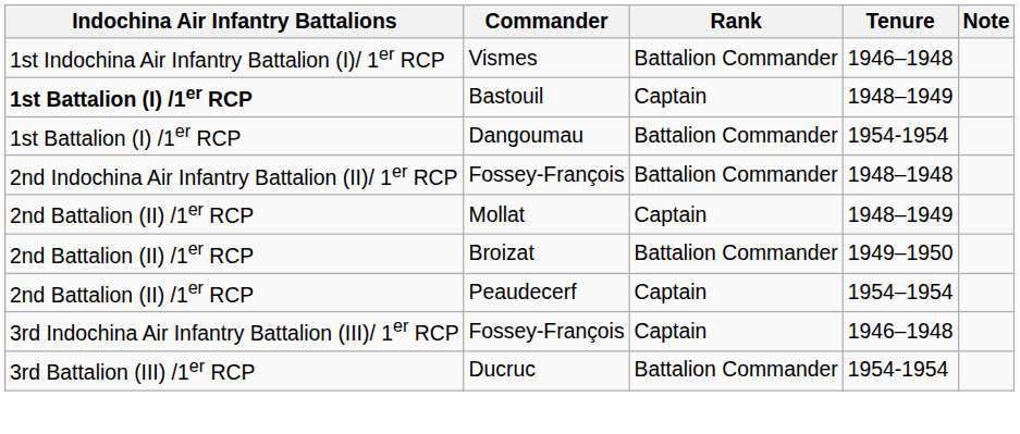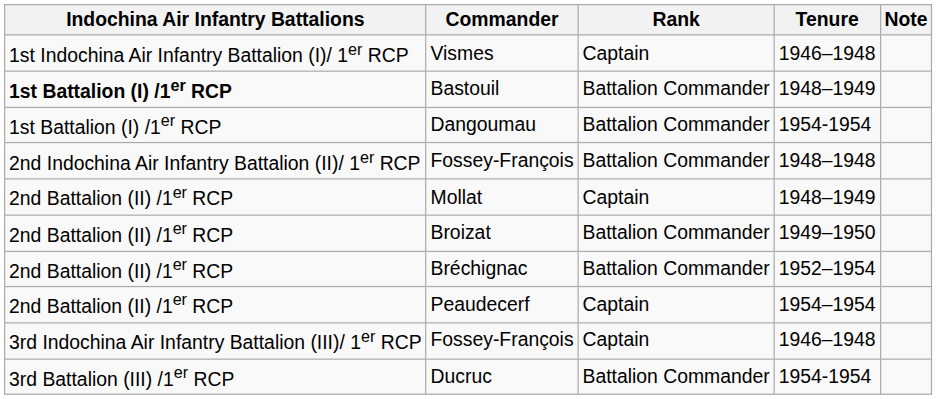Vismes | Rank: Battalion Commander -> Captain
Bastouil | Rank: Captain -> Battalion Commander
+ row: 2nd Battalion (II) /1er RCP | Bréchignac | Battalion Commander | 1952–1954
